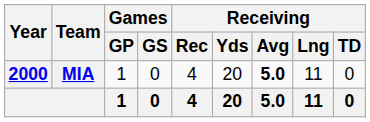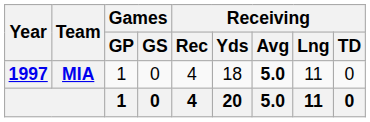MIA | Year: 2000 -> 1997
MIA | Receiving / Yds: 20 -> 18
